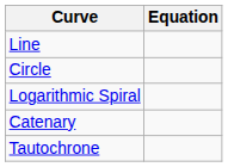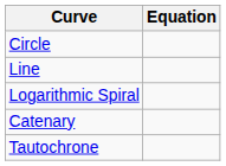rows swapped: Line <-> Circle
